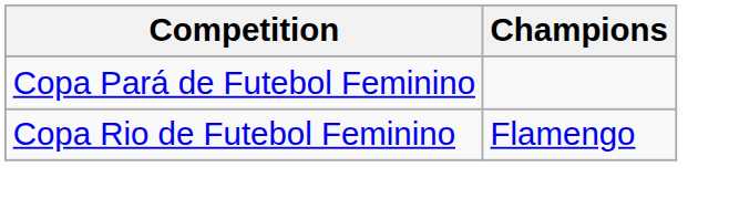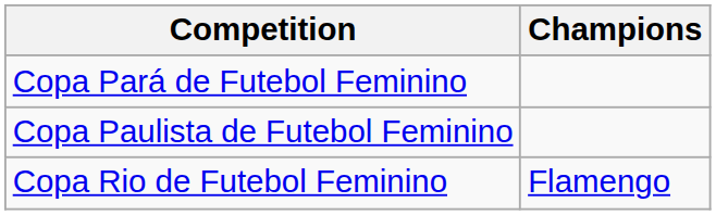+ row: Copa Paulista de Futebol Feminino
